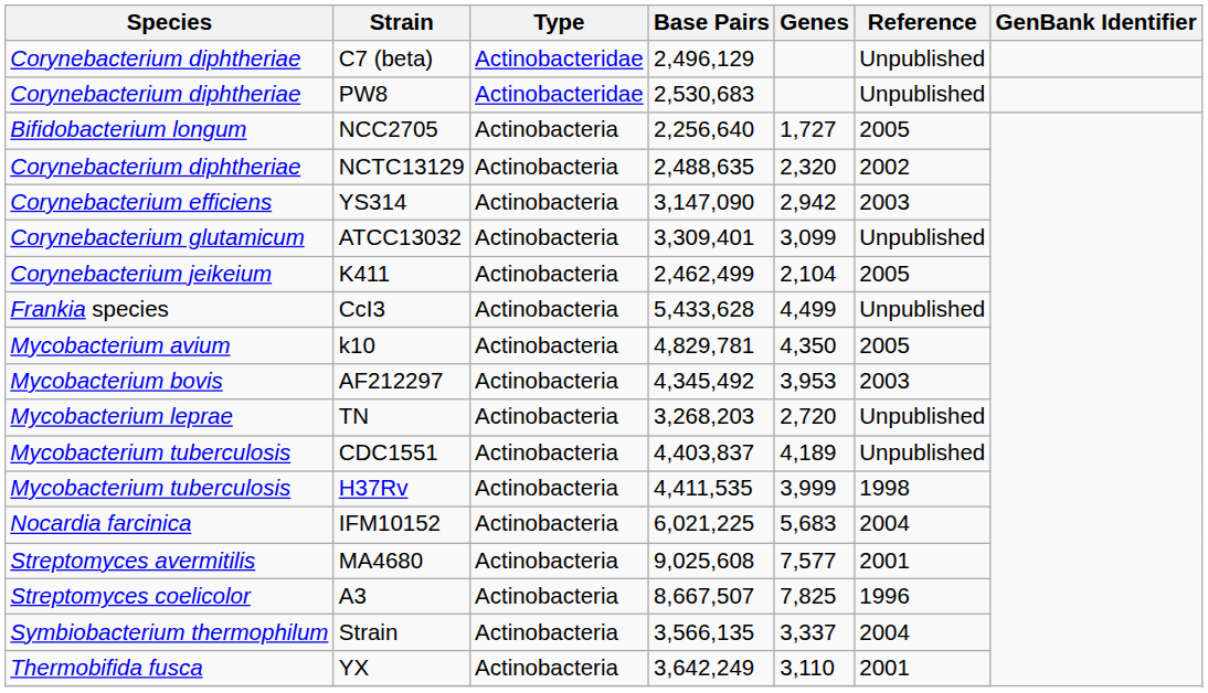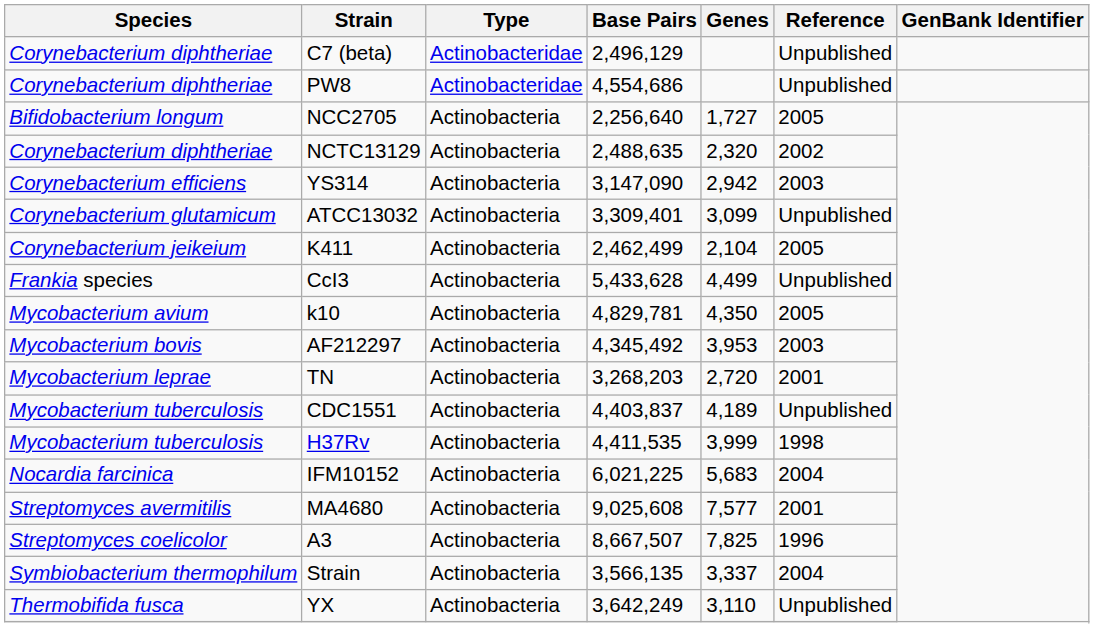PW8 | Base Pairs: 2,530,683 -> 4,554,686
TN | Reference: Unpublished -> 2001
YX | Reference: 2001 -> Unpublished
